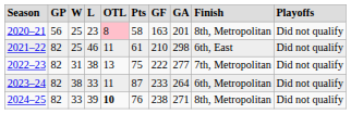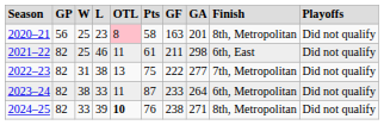2021–22 | column 7: 210 -> 211
